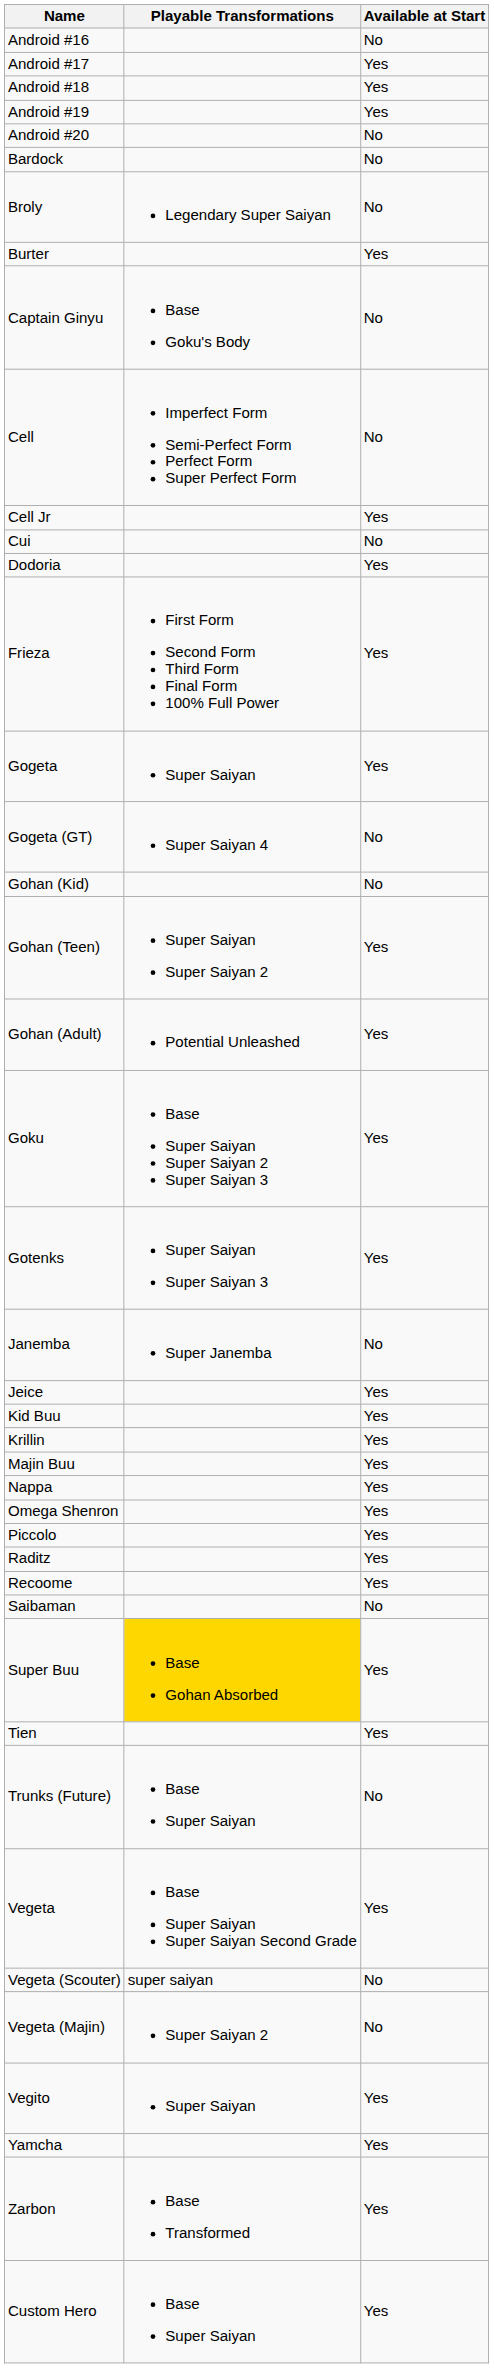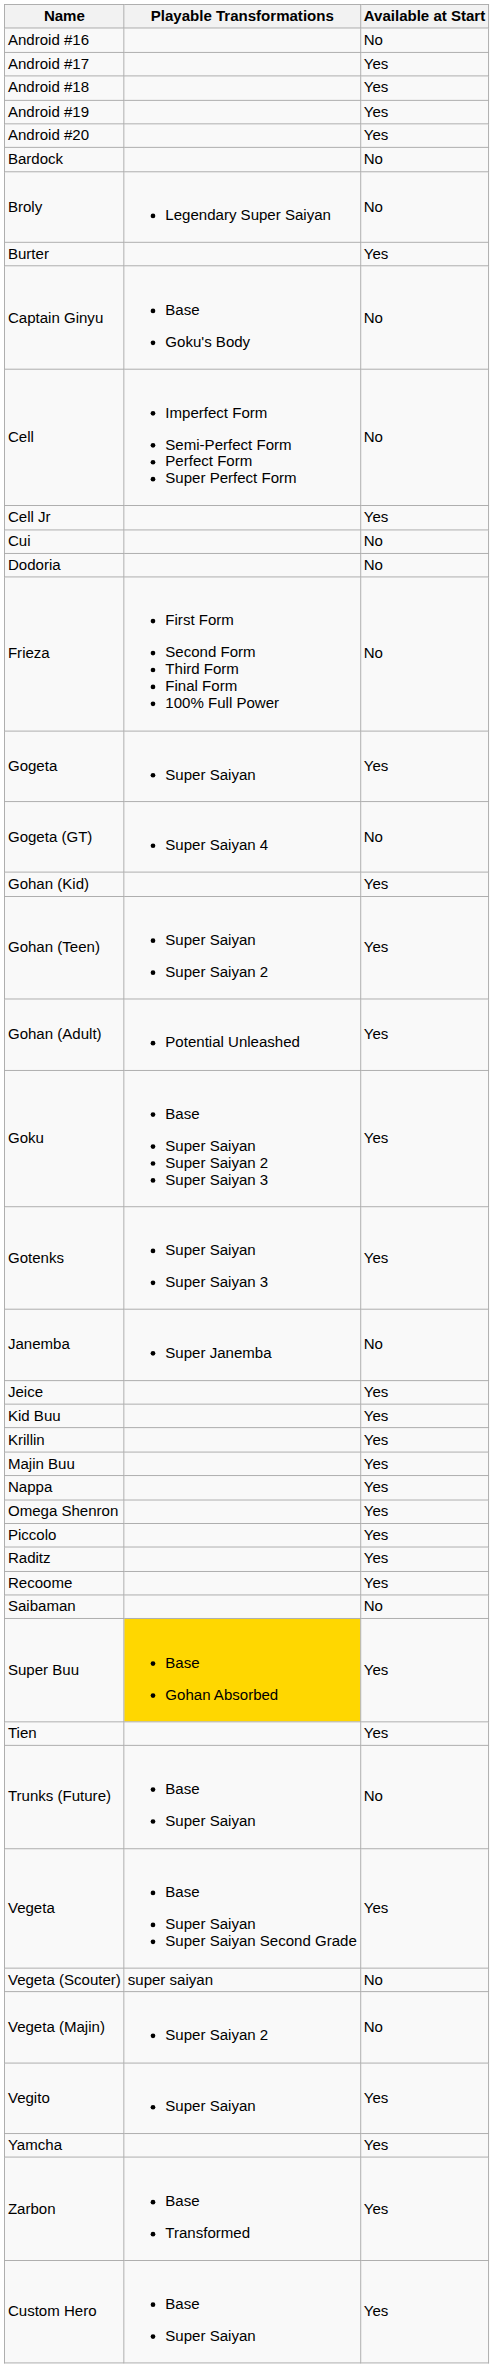Android #20 | Available at Start: No -> Yes
Dodoria | Available at Start: Yes -> No
Frieza | Available at Start: Yes -> No
Gohan (Kid) | Available at Start: No -> Yes
